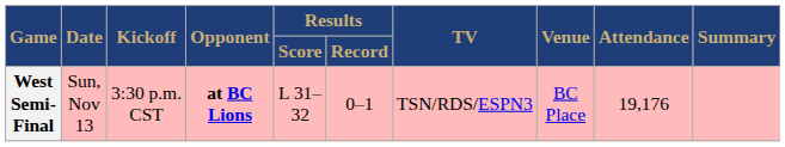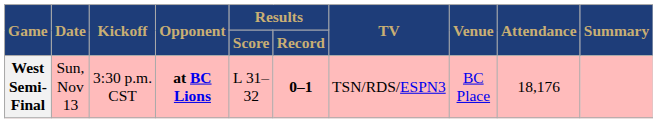West Semi-Final | Results / Record: normal -> bold
West Semi-Final | Attendance: 19,176 -> 18,176
